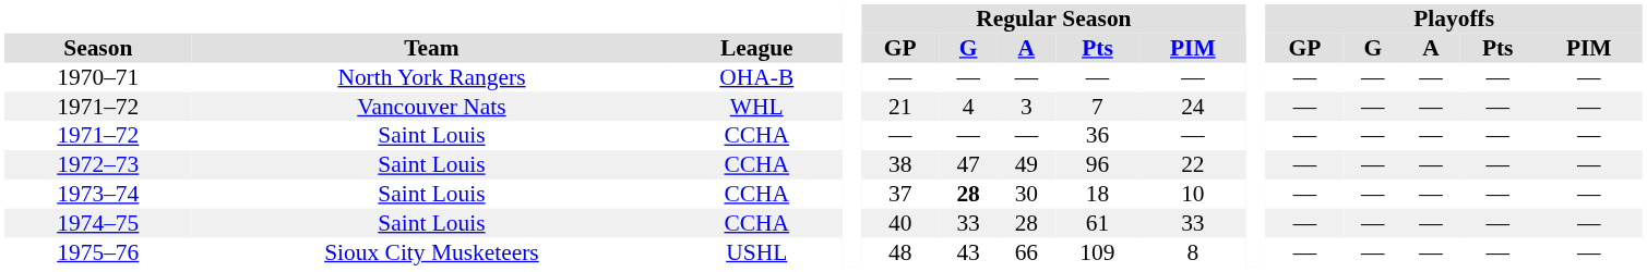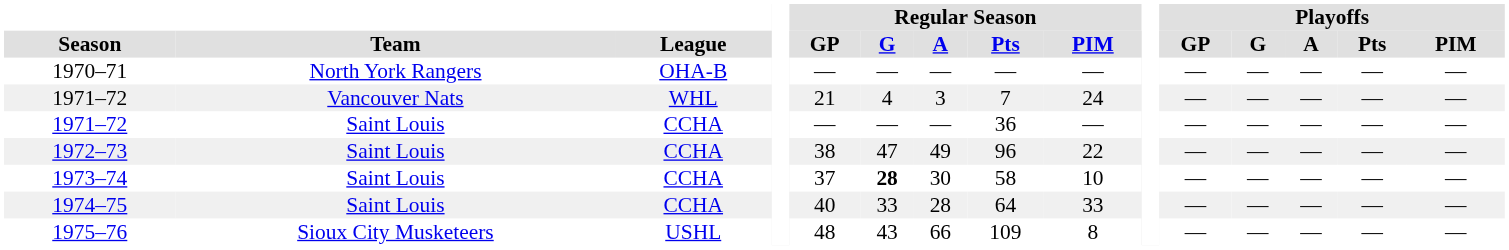1973–74 | Regular Season / Pts: 18 -> 58
1974–75 | Regular Season / Pts: 61 -> 64
